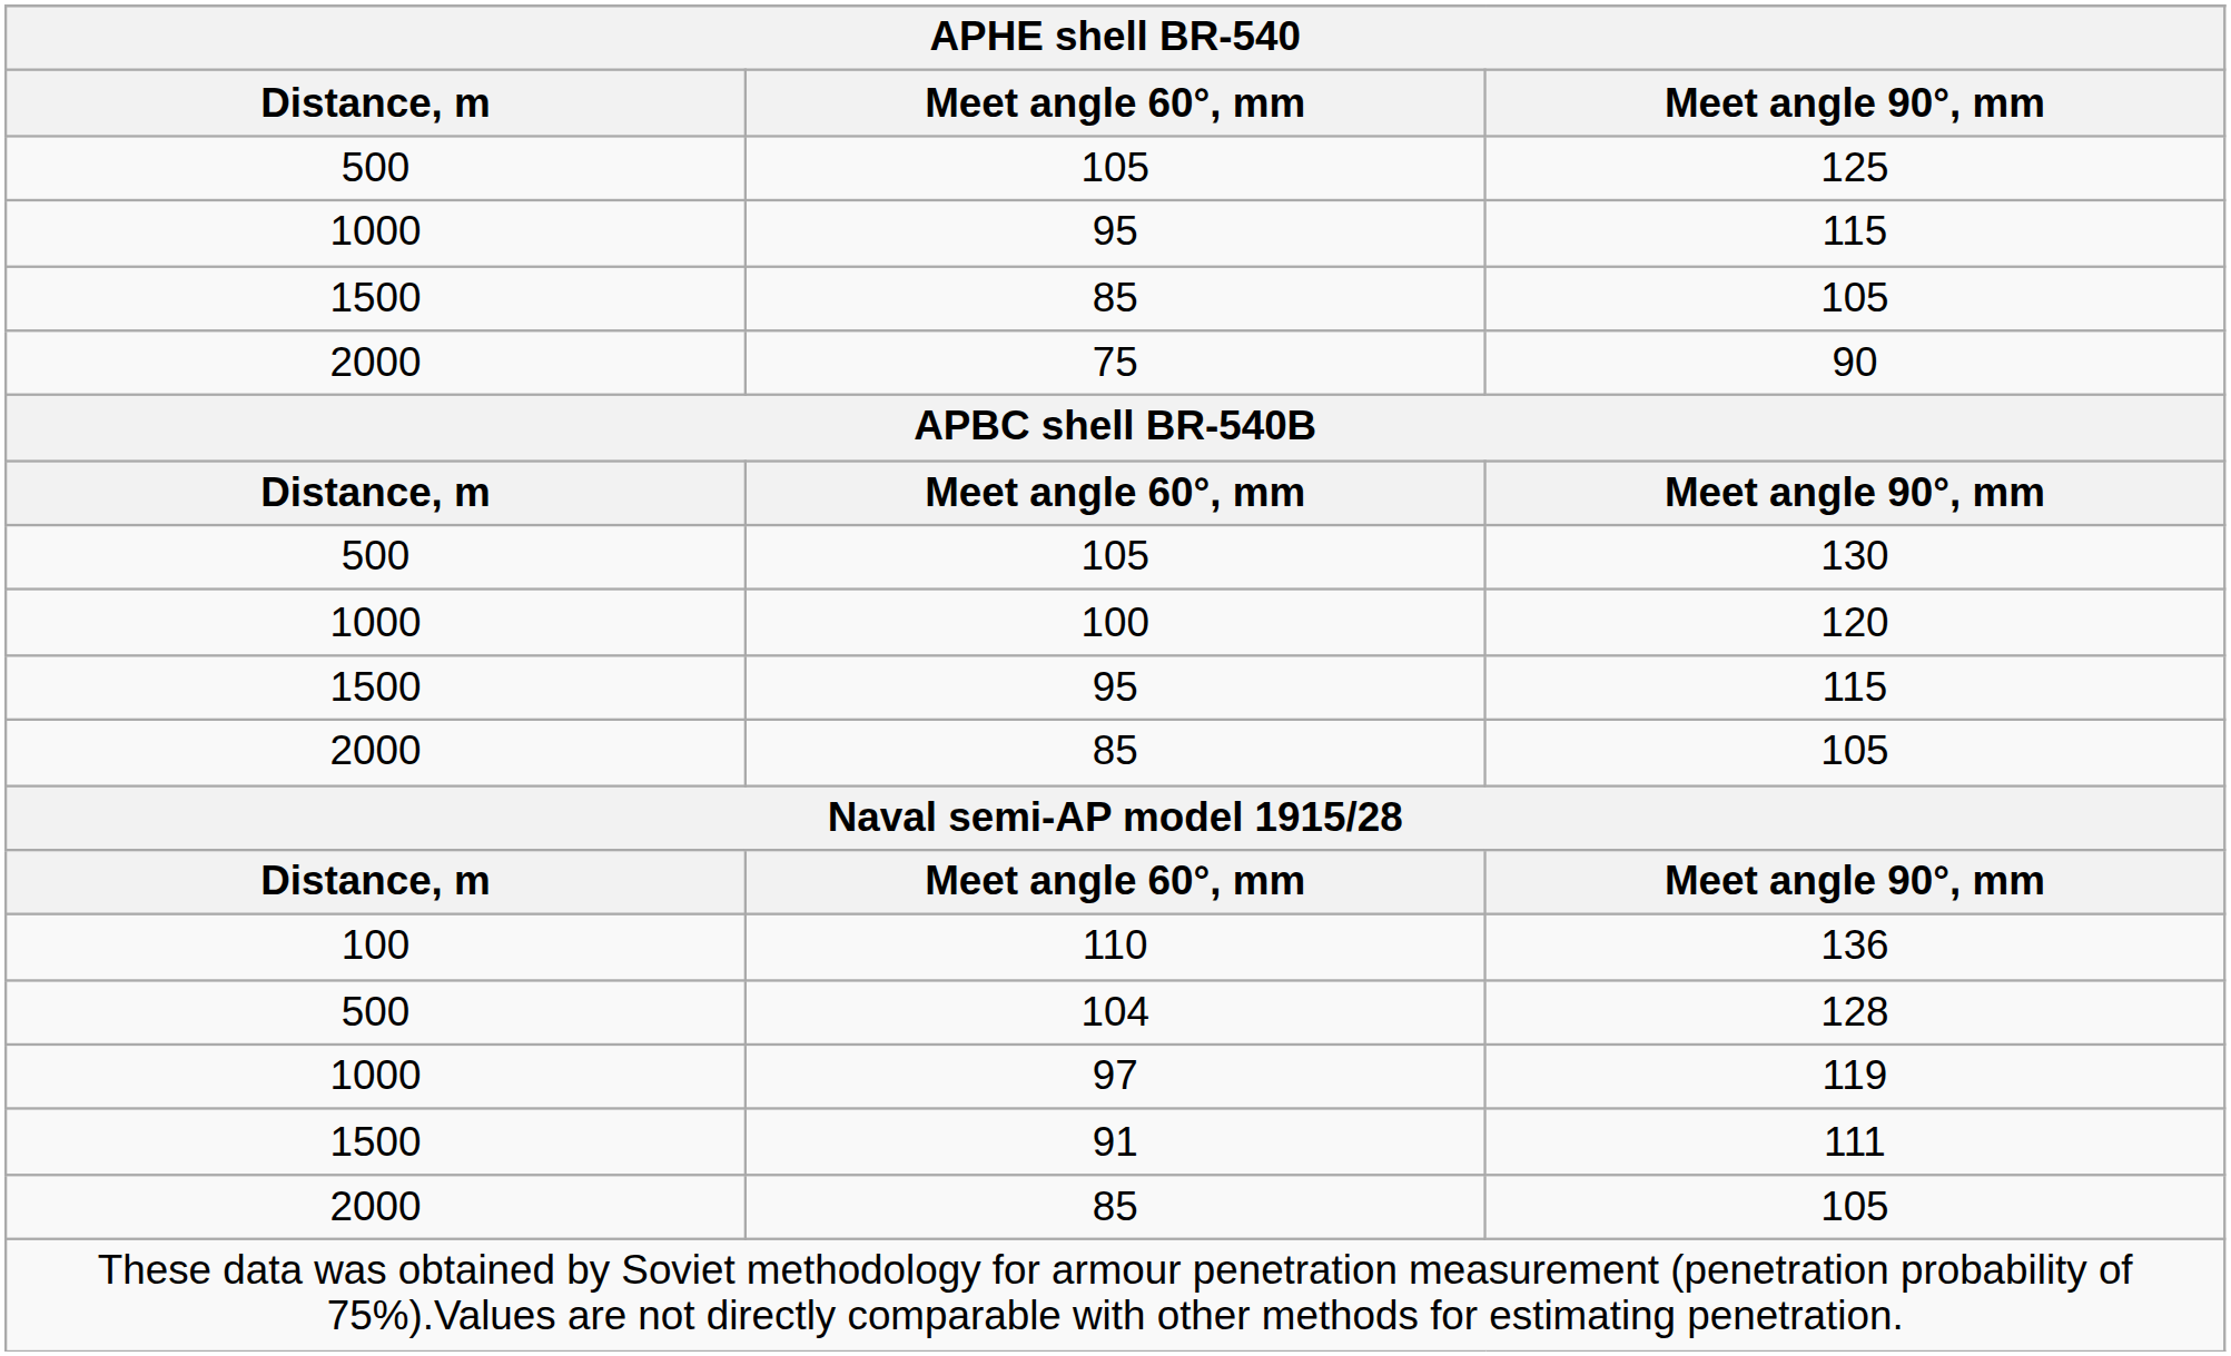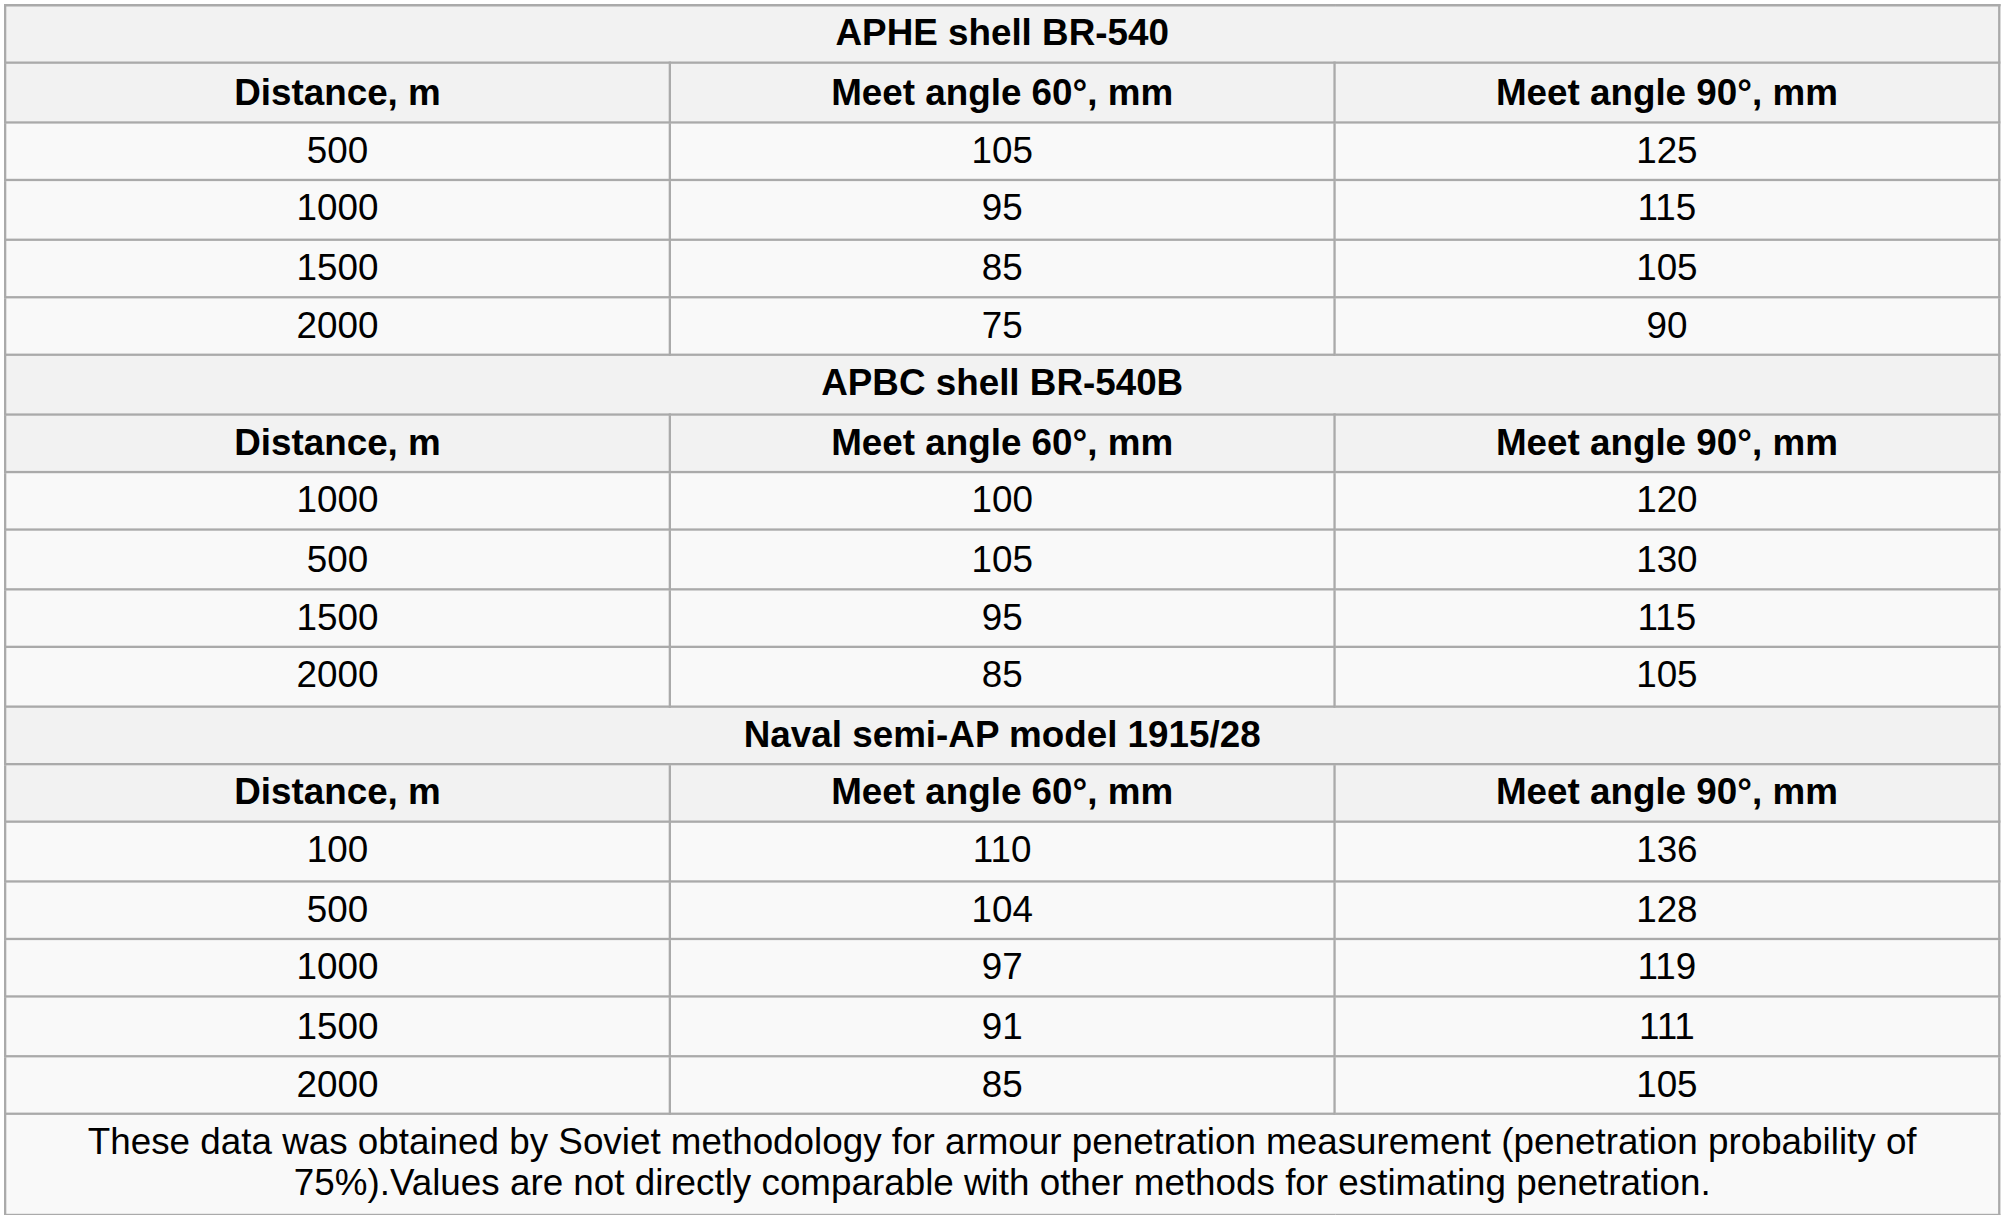rows swapped: 130 <-> 120
